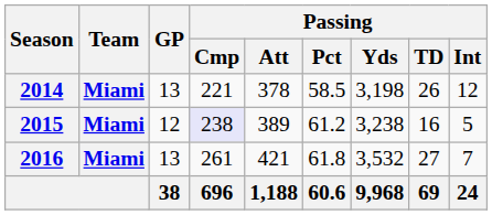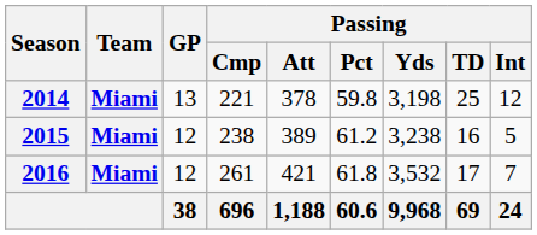2014 | Passing / Pct: 58.5 -> 59.8
2014 | Passing / TD: 26 -> 25
2015 | Passing / Cmp: lavender background -> no background
2016 | GP: 13 -> 12
2016 | Passing / TD: 27 -> 17
